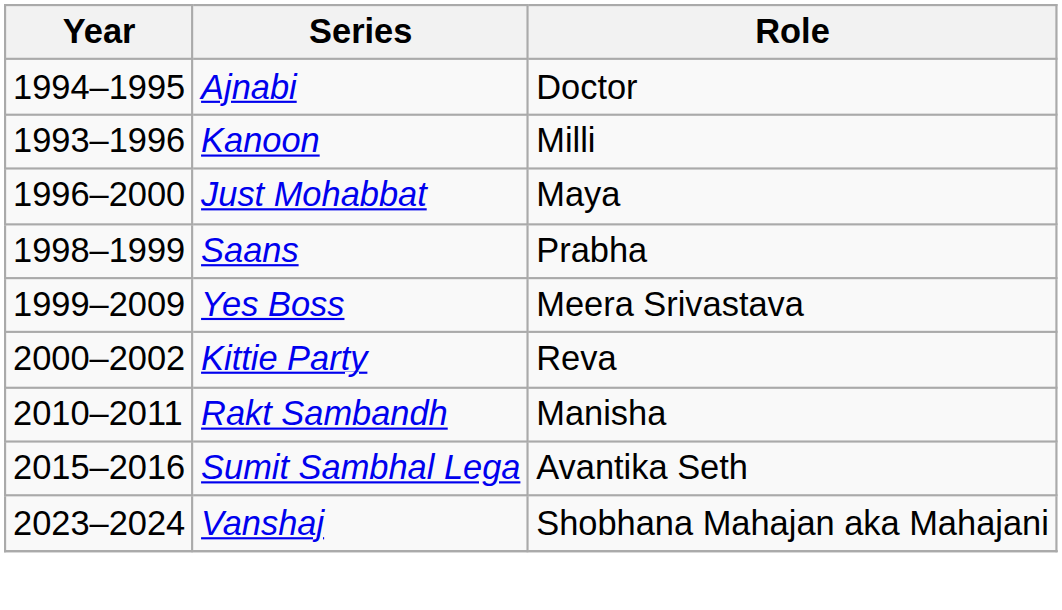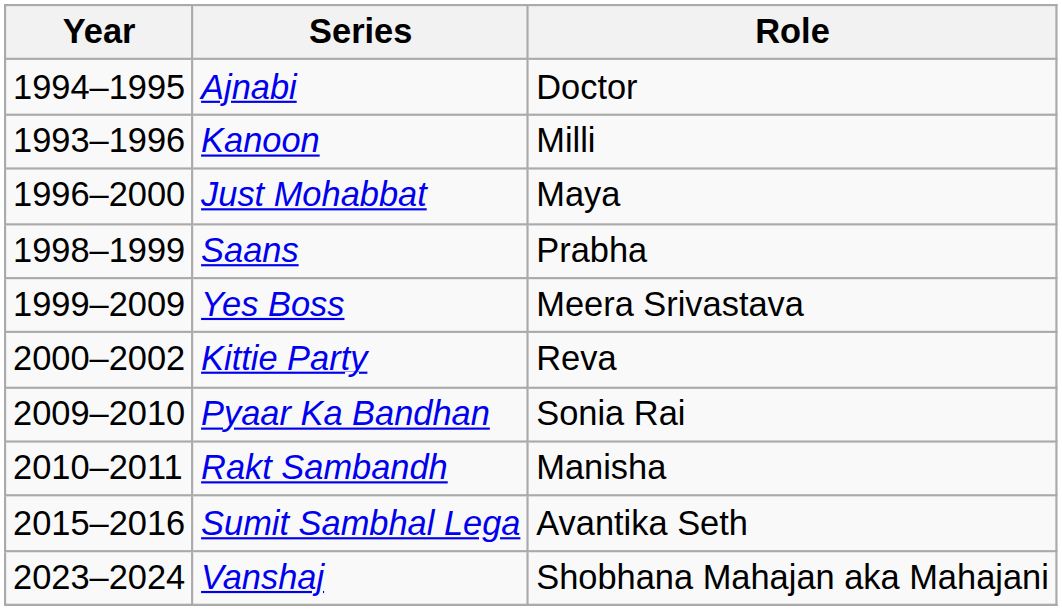+ row: 2009–2010 | Pyaar Ka Bandhan | Sonia Rai
